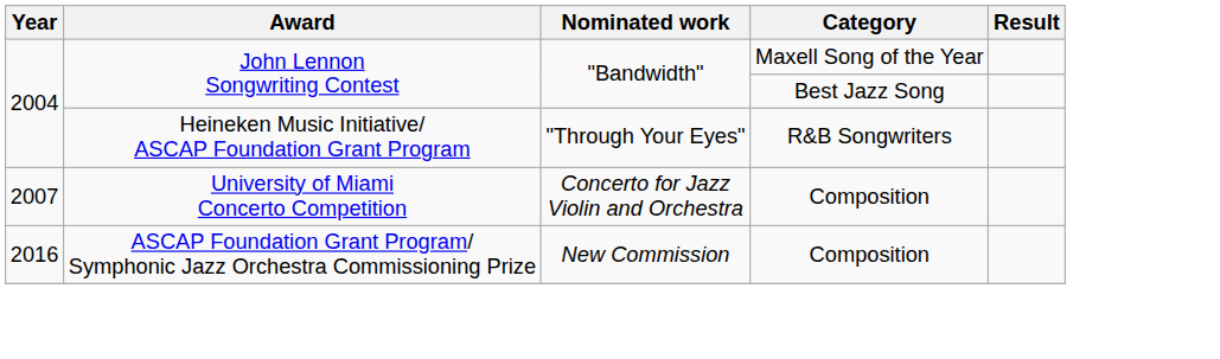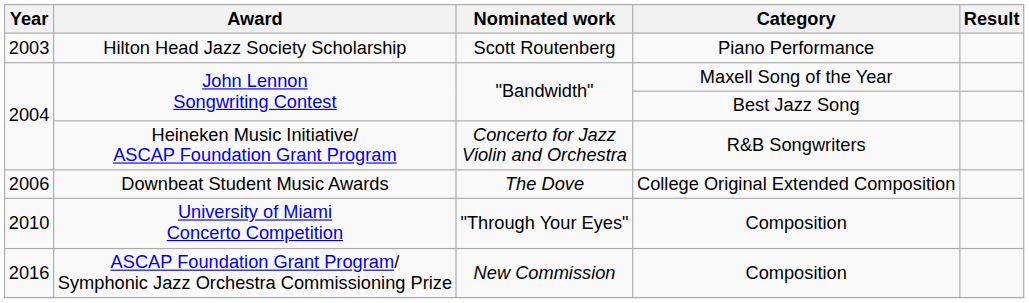+ row: 2003 | Hilton Head Jazz Society Scholarship | Scott Routenberg | Piano Performance
Heineken Music Initiative/ ASCAP Foundation Grant Program | Nominated work: "Through Your Eyes" -> Concerto for Jazz Violin and Orchestra
+ row: 2006 | Downbeat Student Music Awards | The Dove | College Original Extended Composition
University of Miami Concerto Competition | Year: 2007 -> 2010
University of Miami Concerto Competition | Nominated work: Concerto for Jazz Violin and Orchestra -> "Through Your Eyes"
